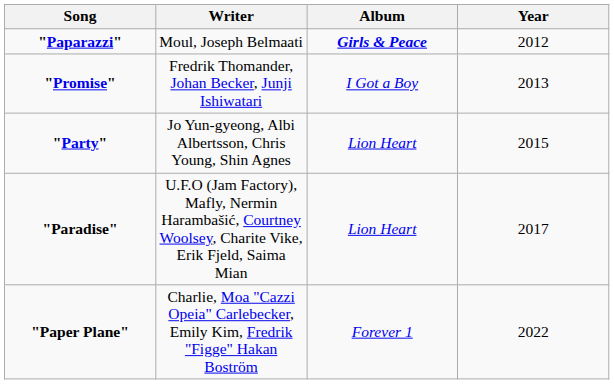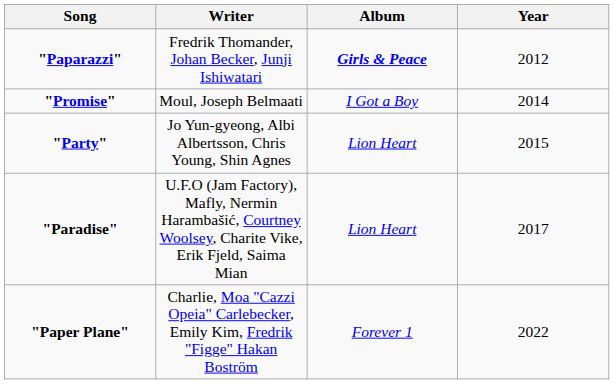"Paparazzi" | Writer: Moul, Joseph Belmaati -> Fredrik Thomander, Johan Becker, Junji Ishiwatari
"Promise" | Writer: Fredrik Thomander, Johan Becker, Junji Ishiwatari -> Moul, Joseph Belmaati
"Promise" | Year: 2013 -> 2014
